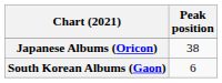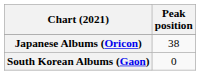South Korean Albums (Gaon) | Peak position: 6 -> 0
